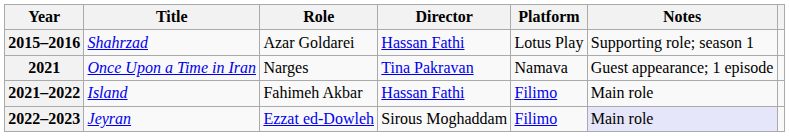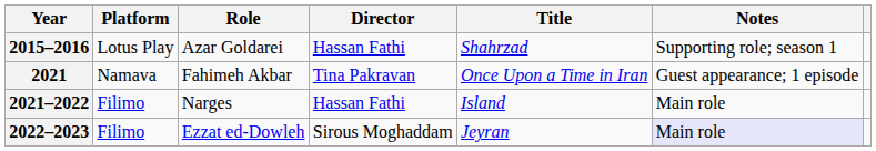columns swapped: Title <-> Platform
2021 | Role: Narges -> Fahimeh Akbar
2021–2022 | Role: Fahimeh Akbar -> Narges
